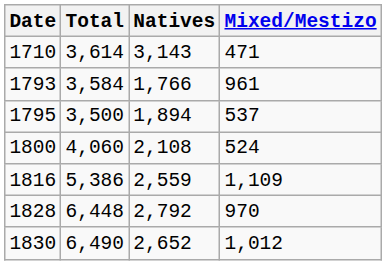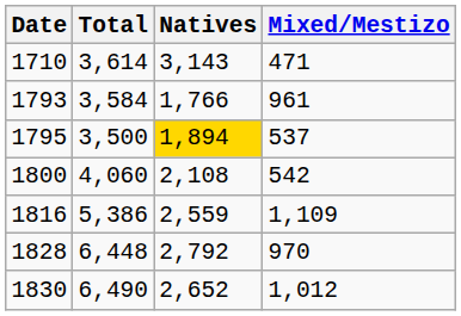1795 | Natives: no background -> gold background
1800 | Mixed/Mestizo: 524 -> 542
